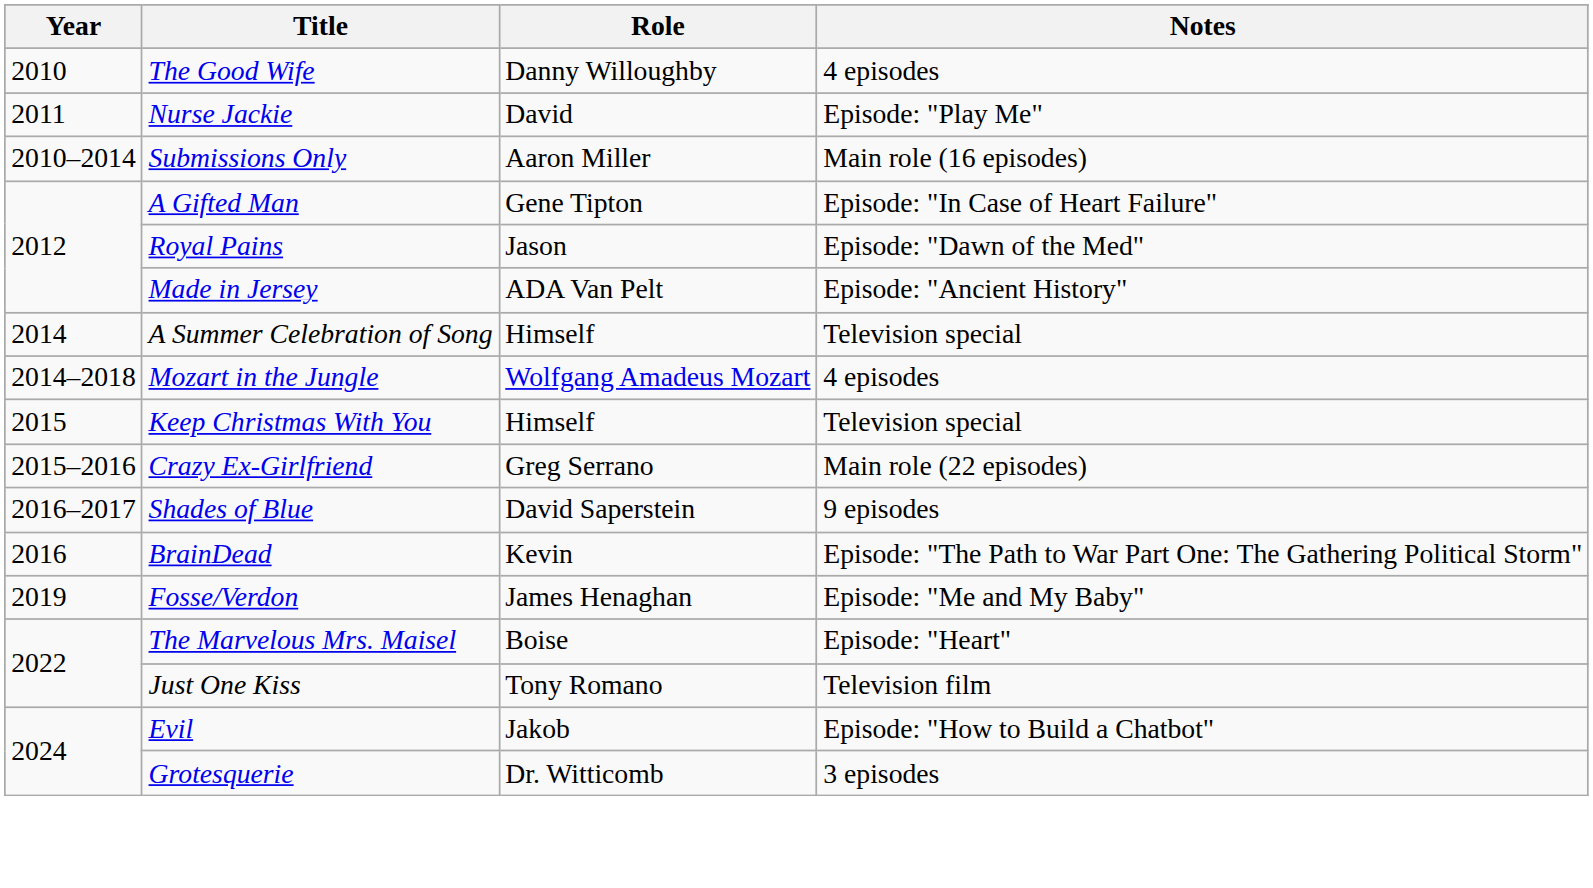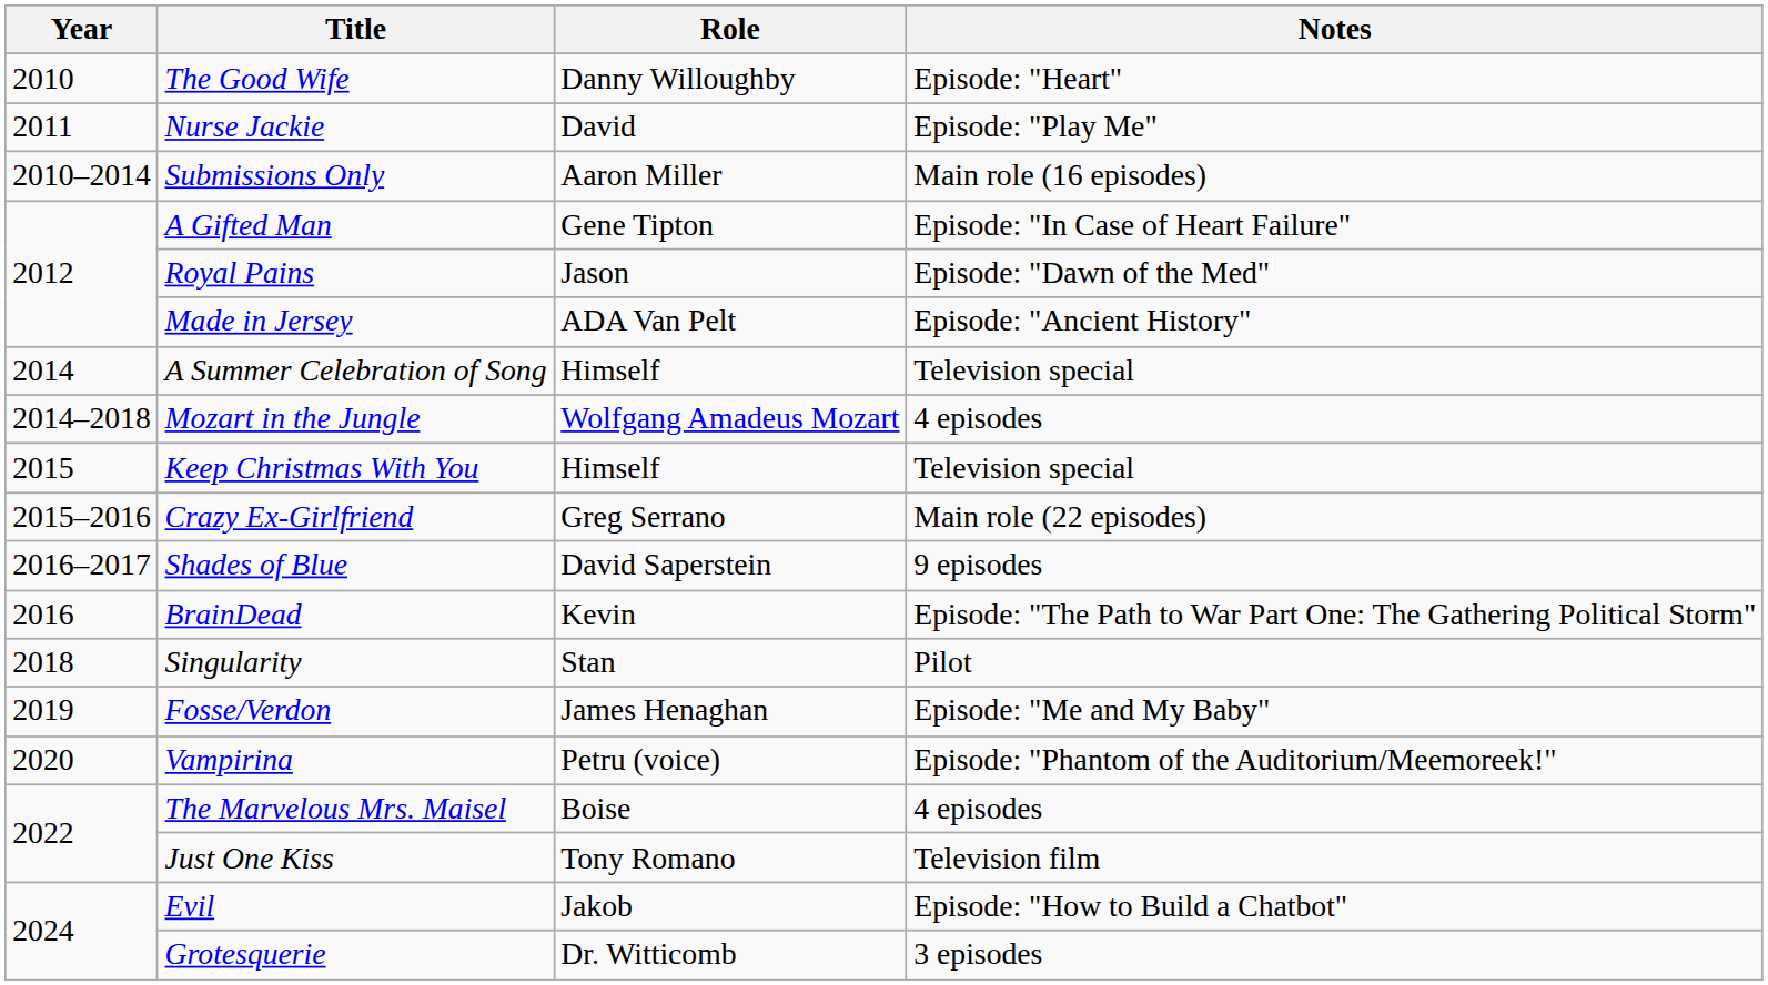The Good Wife | Notes: 4 episodes -> Episode: "Heart"
+ row: 2018 | Singularity | Stan | Pilot
+ row: 2020 | Vampirina | Petru (voice) | Episode: "Phantom of the Auditorium/Meemoreek!"
The Marvelous Mrs. Maisel | Notes: Episode: "Heart" -> 4 episodes
